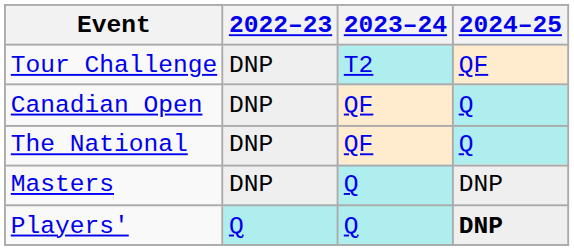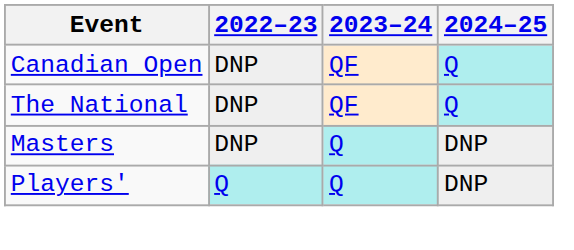- row: Tour Challenge | DNP | T2 | QF
Players' | 2024–25: bold -> normal
